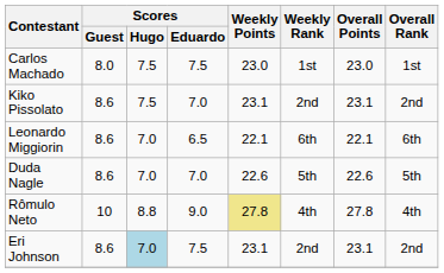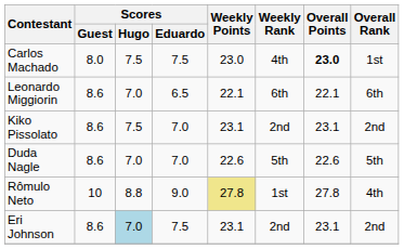Carlos Machado | Weekly Rank: 1st -> 4th
Carlos Machado | Overall Points: normal -> bold
rows swapped: Kiko Pissolato <-> Leonardo Miggiorin
Rômulo Neto | Weekly Rank: 4th -> 1st
